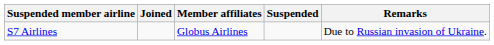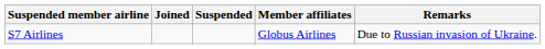columns swapped: Suspended <-> Member affiliates
